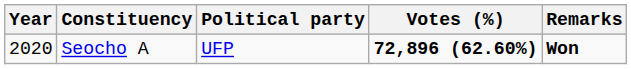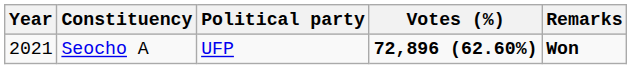Seocho A | Year: 2020 -> 2021
